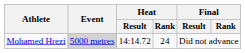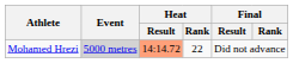Mohamed Hrezi | Heat / Result: no background -> lightsalmon background
Mohamed Hrezi | Heat / Rank: 24 -> 22
